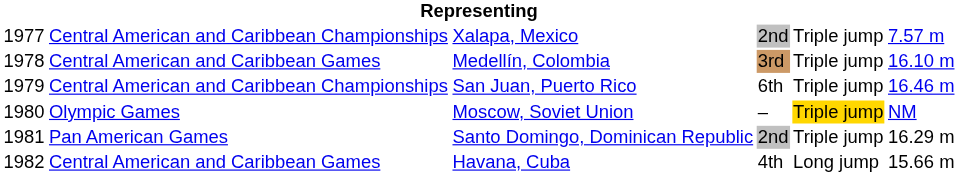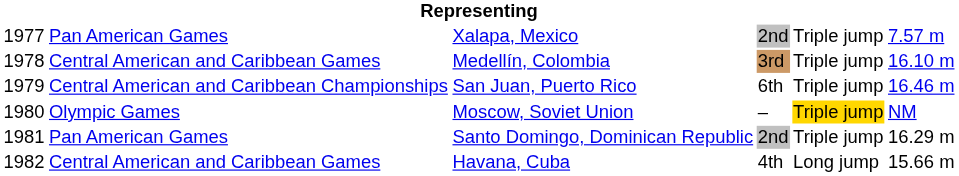Xalapa, Mexico | column 2: Central American and Caribbean Championships -> Pan American Games
